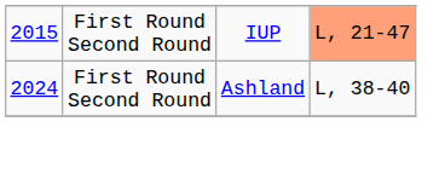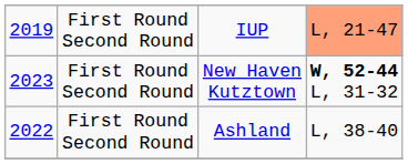IUP | column 1: 2015 -> 2019
+ row: 2023 | First Round Second Round | New Haven Kutztown | W, 52-44 L, 31-32
Ashland | column 1: 2024 -> 2022
